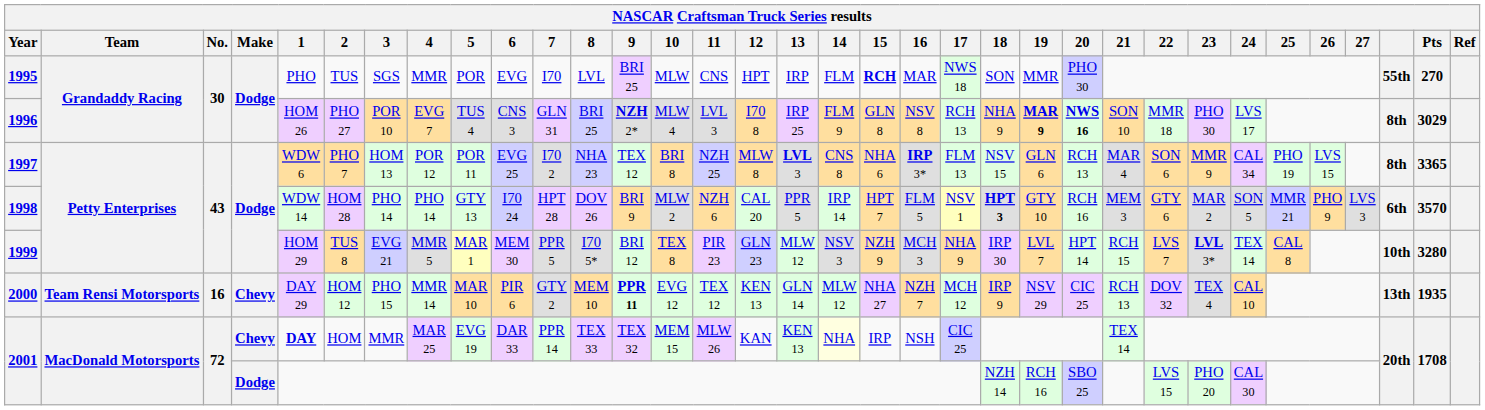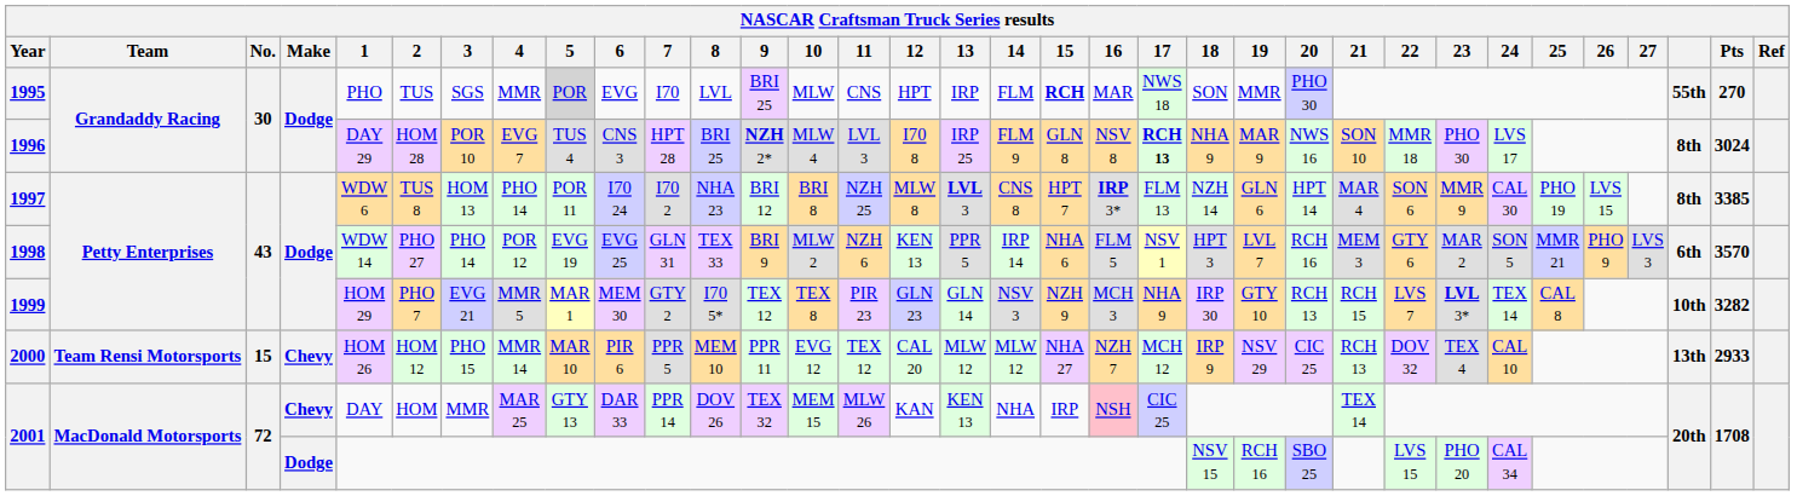1995 | 5: no background -> lightgrey background
1996 | 1: HOM 26 -> DAY 29
1996 | 2: PHO 27 -> HOM 28
1996 | 7: GLN 31 -> HPT 28
1996 | 17: normal -> bold
1996 | 19: bold -> normal
1996 | 20: bold -> normal
1996 | Pts: 3029 -> 3024
1997 | 2: PHO 7 -> TUS 8
1997 | 4: POR 12 -> PHO 14
1997 | 6: EVG 25 -> I70 24
1997 | 9: TEX 12 -> BRI 12
1997 | 15: NHA 6 -> HPT 7
1997 | 18: NSV 15 -> NZH 14
1997 | 20: RCH 13 -> HPT 14
1997 | 24: CAL 34 -> CAL 30
1997 | Pts: 3365 -> 3385
1998 | 2: HOM 28 -> PHO 27
1998 | 4: PHO 14 -> POR 12
1998 | 5: GTY 13 -> EVG 19
1998 | 6: I70 24 -> EVG 25
1998 | 7: HPT 28 -> GLN 31
1998 | 8: DOV 26 -> TEX 33
1998 | 12: CAL 20 -> KEN 13
1998 | 15: HPT 7 -> NHA 6
1998 | 18: bold -> normal
1998 | 19: GTY 10 -> LVL 7
1999 | 2: TUS 8 -> PHO 7
1999 | 7: PPR 5 -> GTY 2
1999 | 9: BRI 12 -> TEX 12
1999 | 13: MLW 12 -> GLN 14
1999 | 19: LVL 7 -> GTY 10
1999 | 20: HPT 14 -> RCH 13
1999 | Pts: 3280 -> 3282
2000 | No.: 16 -> 15
2000 | 1: DAY 29 -> HOM 26
2000 | 7: GTY 2 -> PPR 5
2000 | 9: bold -> normal
2000 | 12: KEN 13 -> CAL 20
2000 | 13: GLN 14 -> MLW 12
2000 | Pts: 1935 -> 2933
2001 / Chevy | 1: bold -> normal
2001 / Chevy | 5: EVG 19 -> GTY 13
2001 / Chevy | 8: TEX 33 -> DOV 26
2001 / Chevy | 14: lightyellow background -> no background
2001 / Chevy | 16: no background -> pink background
2001 / Dodge | 18: NZH 14 -> NSV 15
2001 / Dodge | 24: CAL 30 -> CAL 34
